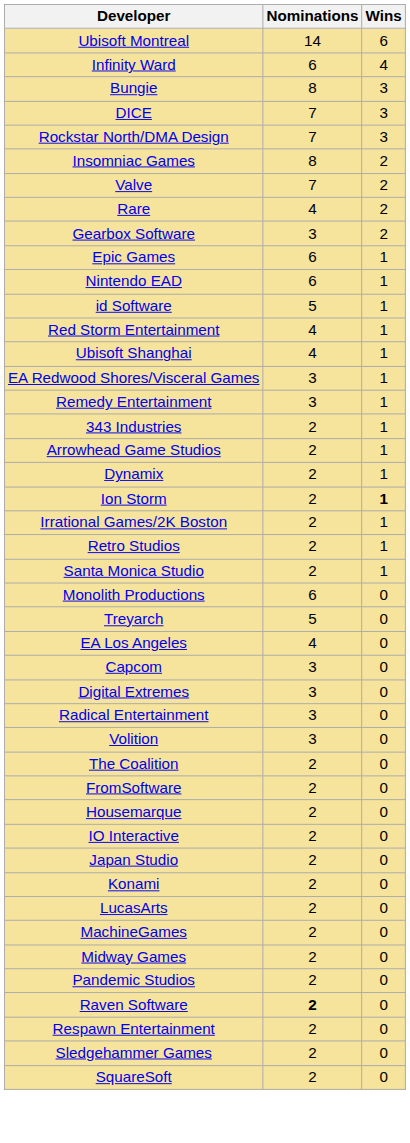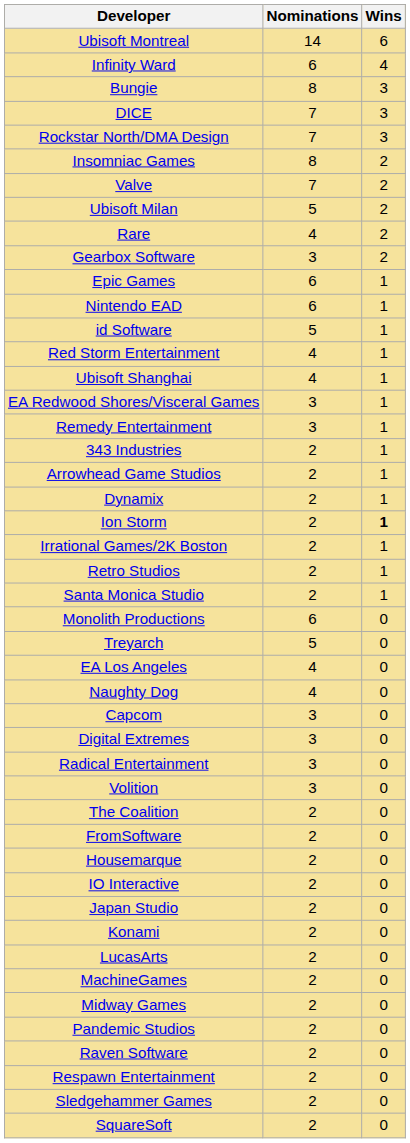+ row: Ubisoft Milan | 5 | 2
+ row: Naughty Dog | 4 | 0
Raven Software | Nominations: bold -> normal
